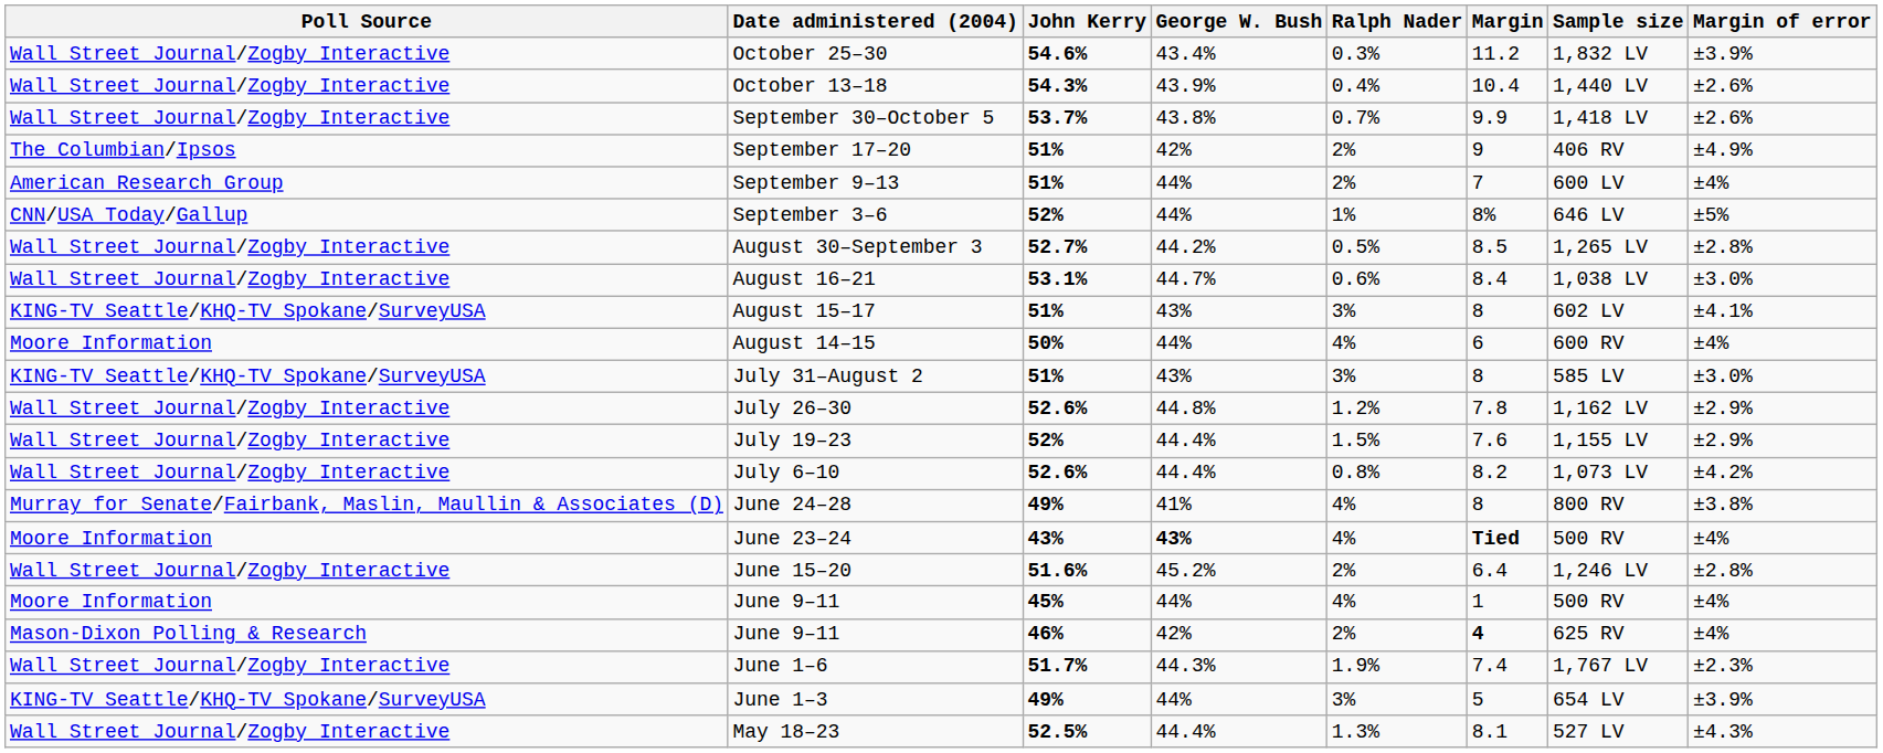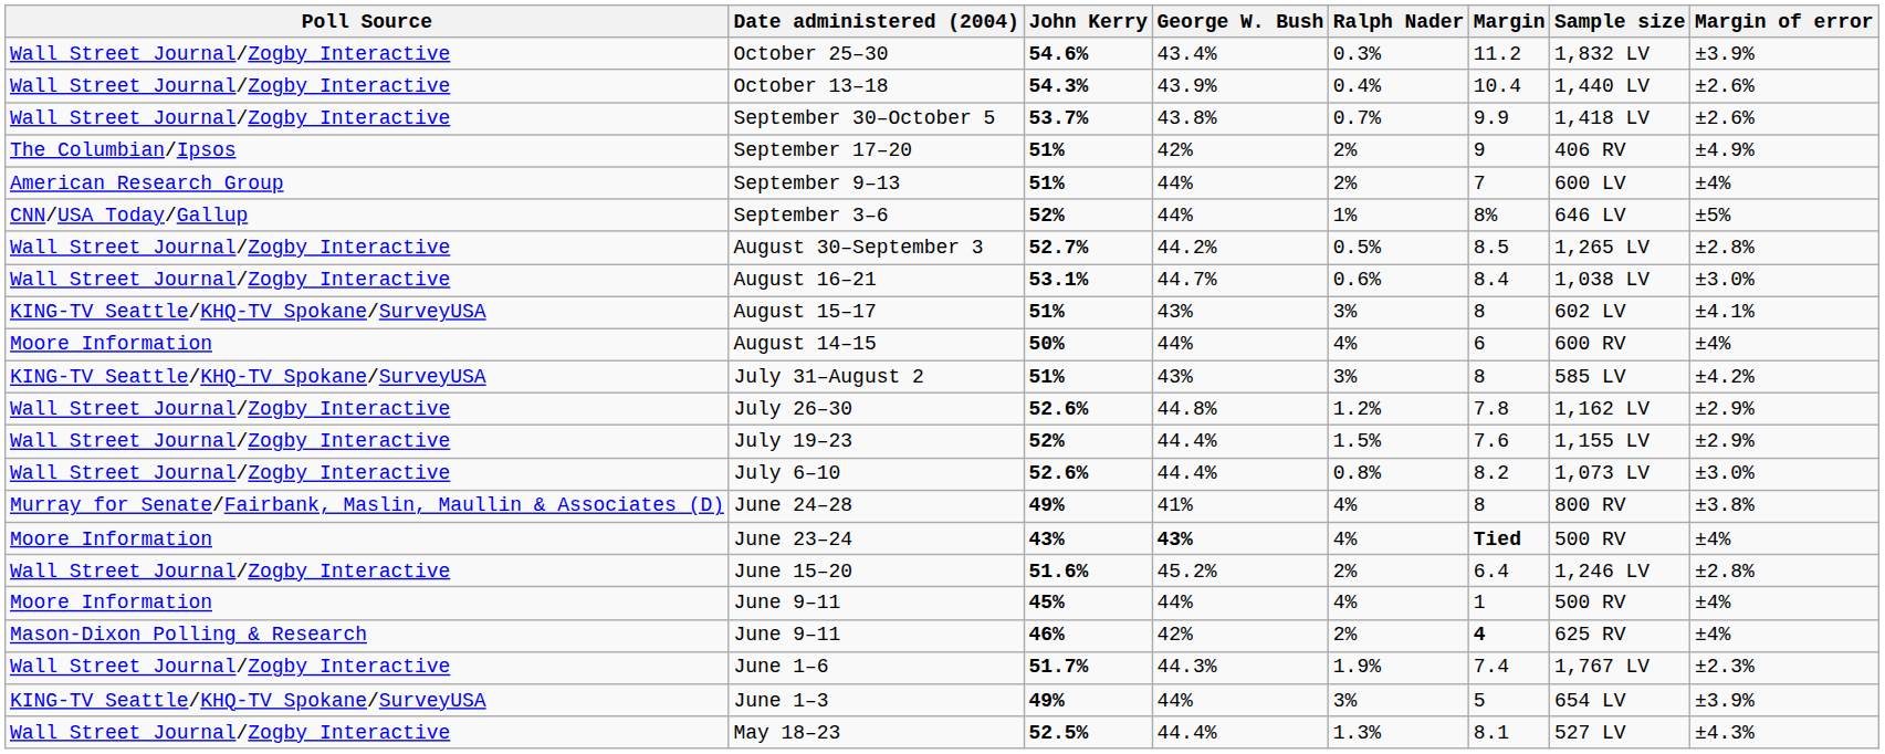July 31–August 2 | Margin of error: ±3.0% -> ±4.2%
July 6–10 | Margin of error: ±4.2% -> ±3.0%
